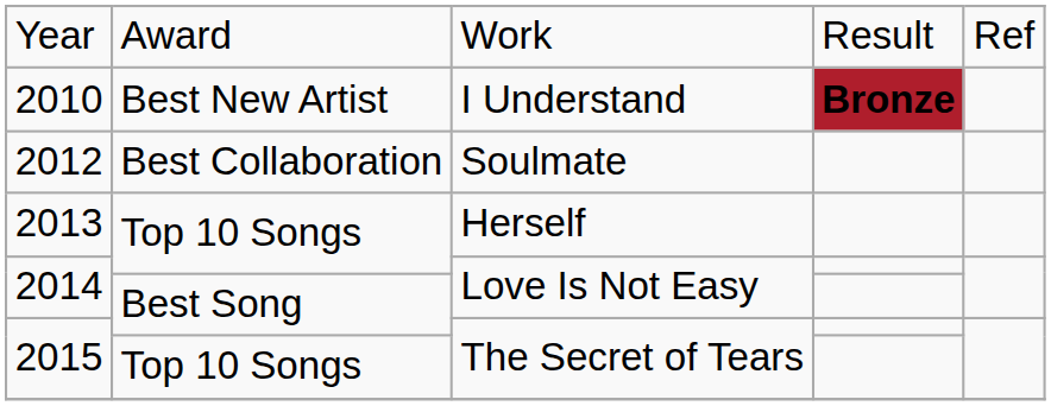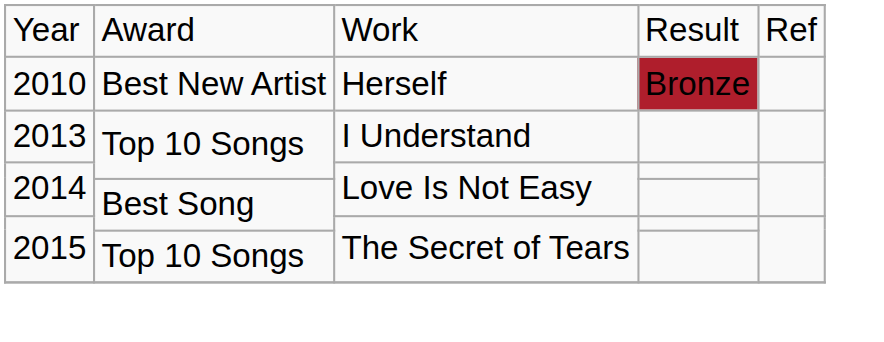2010 | column 3: I Understand -> Herself
2010 | column 4: bold -> normal
- row: 2012 | Best Collaboration | Soulmate
2013 | column 3: Herself -> I Understand
